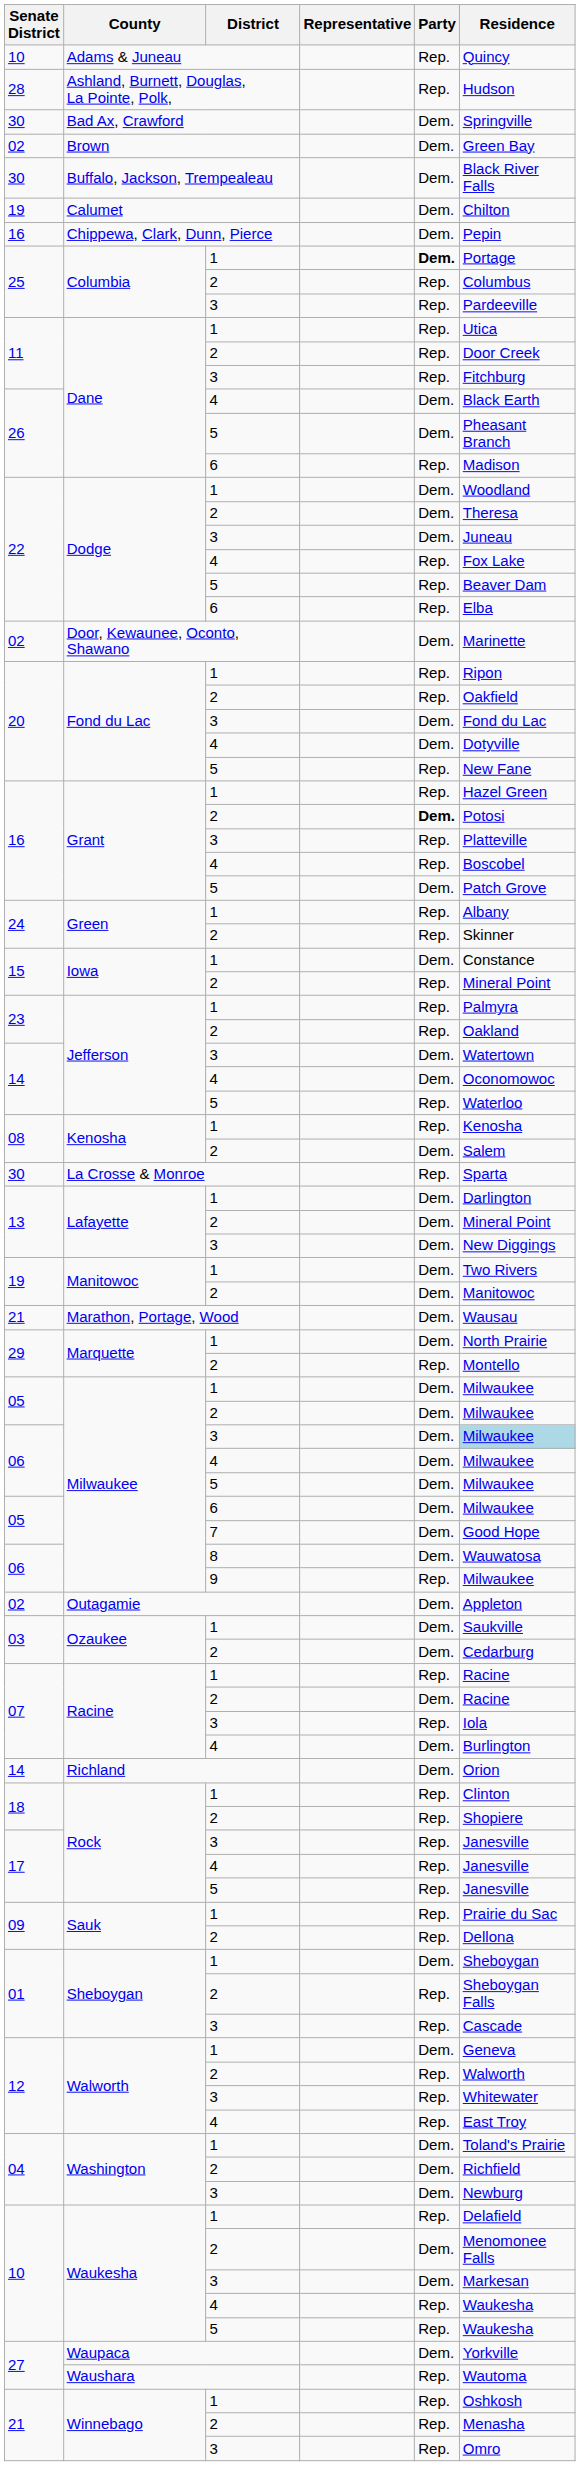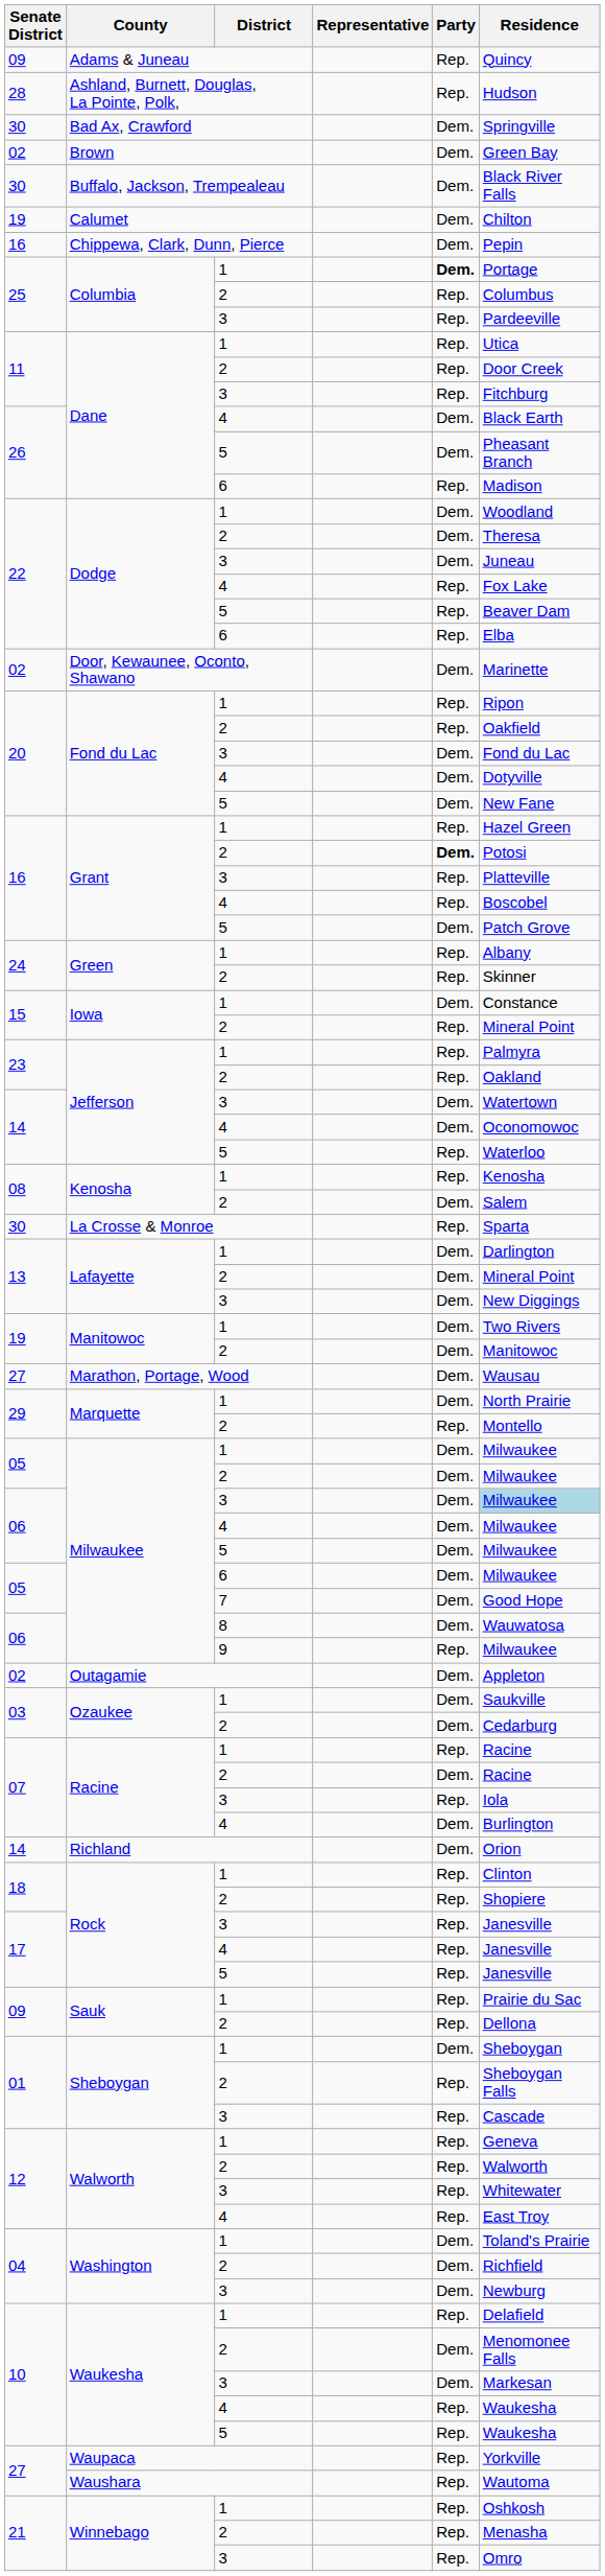Adams & Juneau | Senate District: 10 -> 09
Fond du Lac / 5 | Party: Rep. -> Dem.
Marathon, Portage, Wood | Senate District: 21 -> 27
Walworth / 1 | Party: Dem. -> Rep.
Waupaca | Party: Dem. -> Rep.
